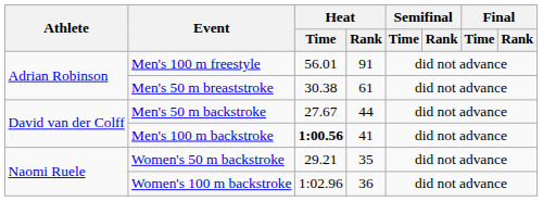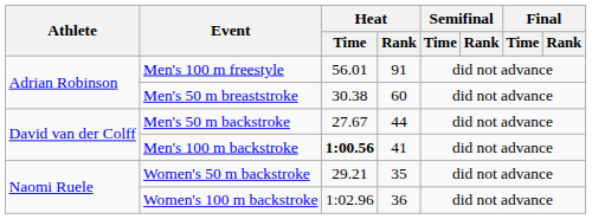Men's 50 m breaststroke | Heat / Rank: 61 -> 60
